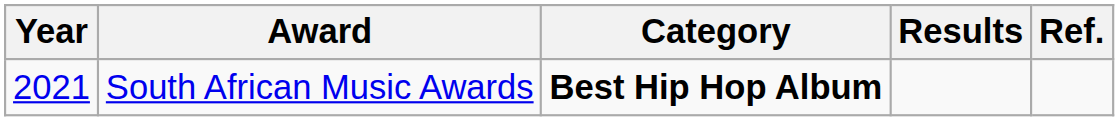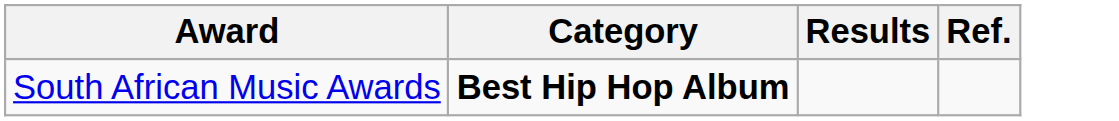- column: Year | 2021
